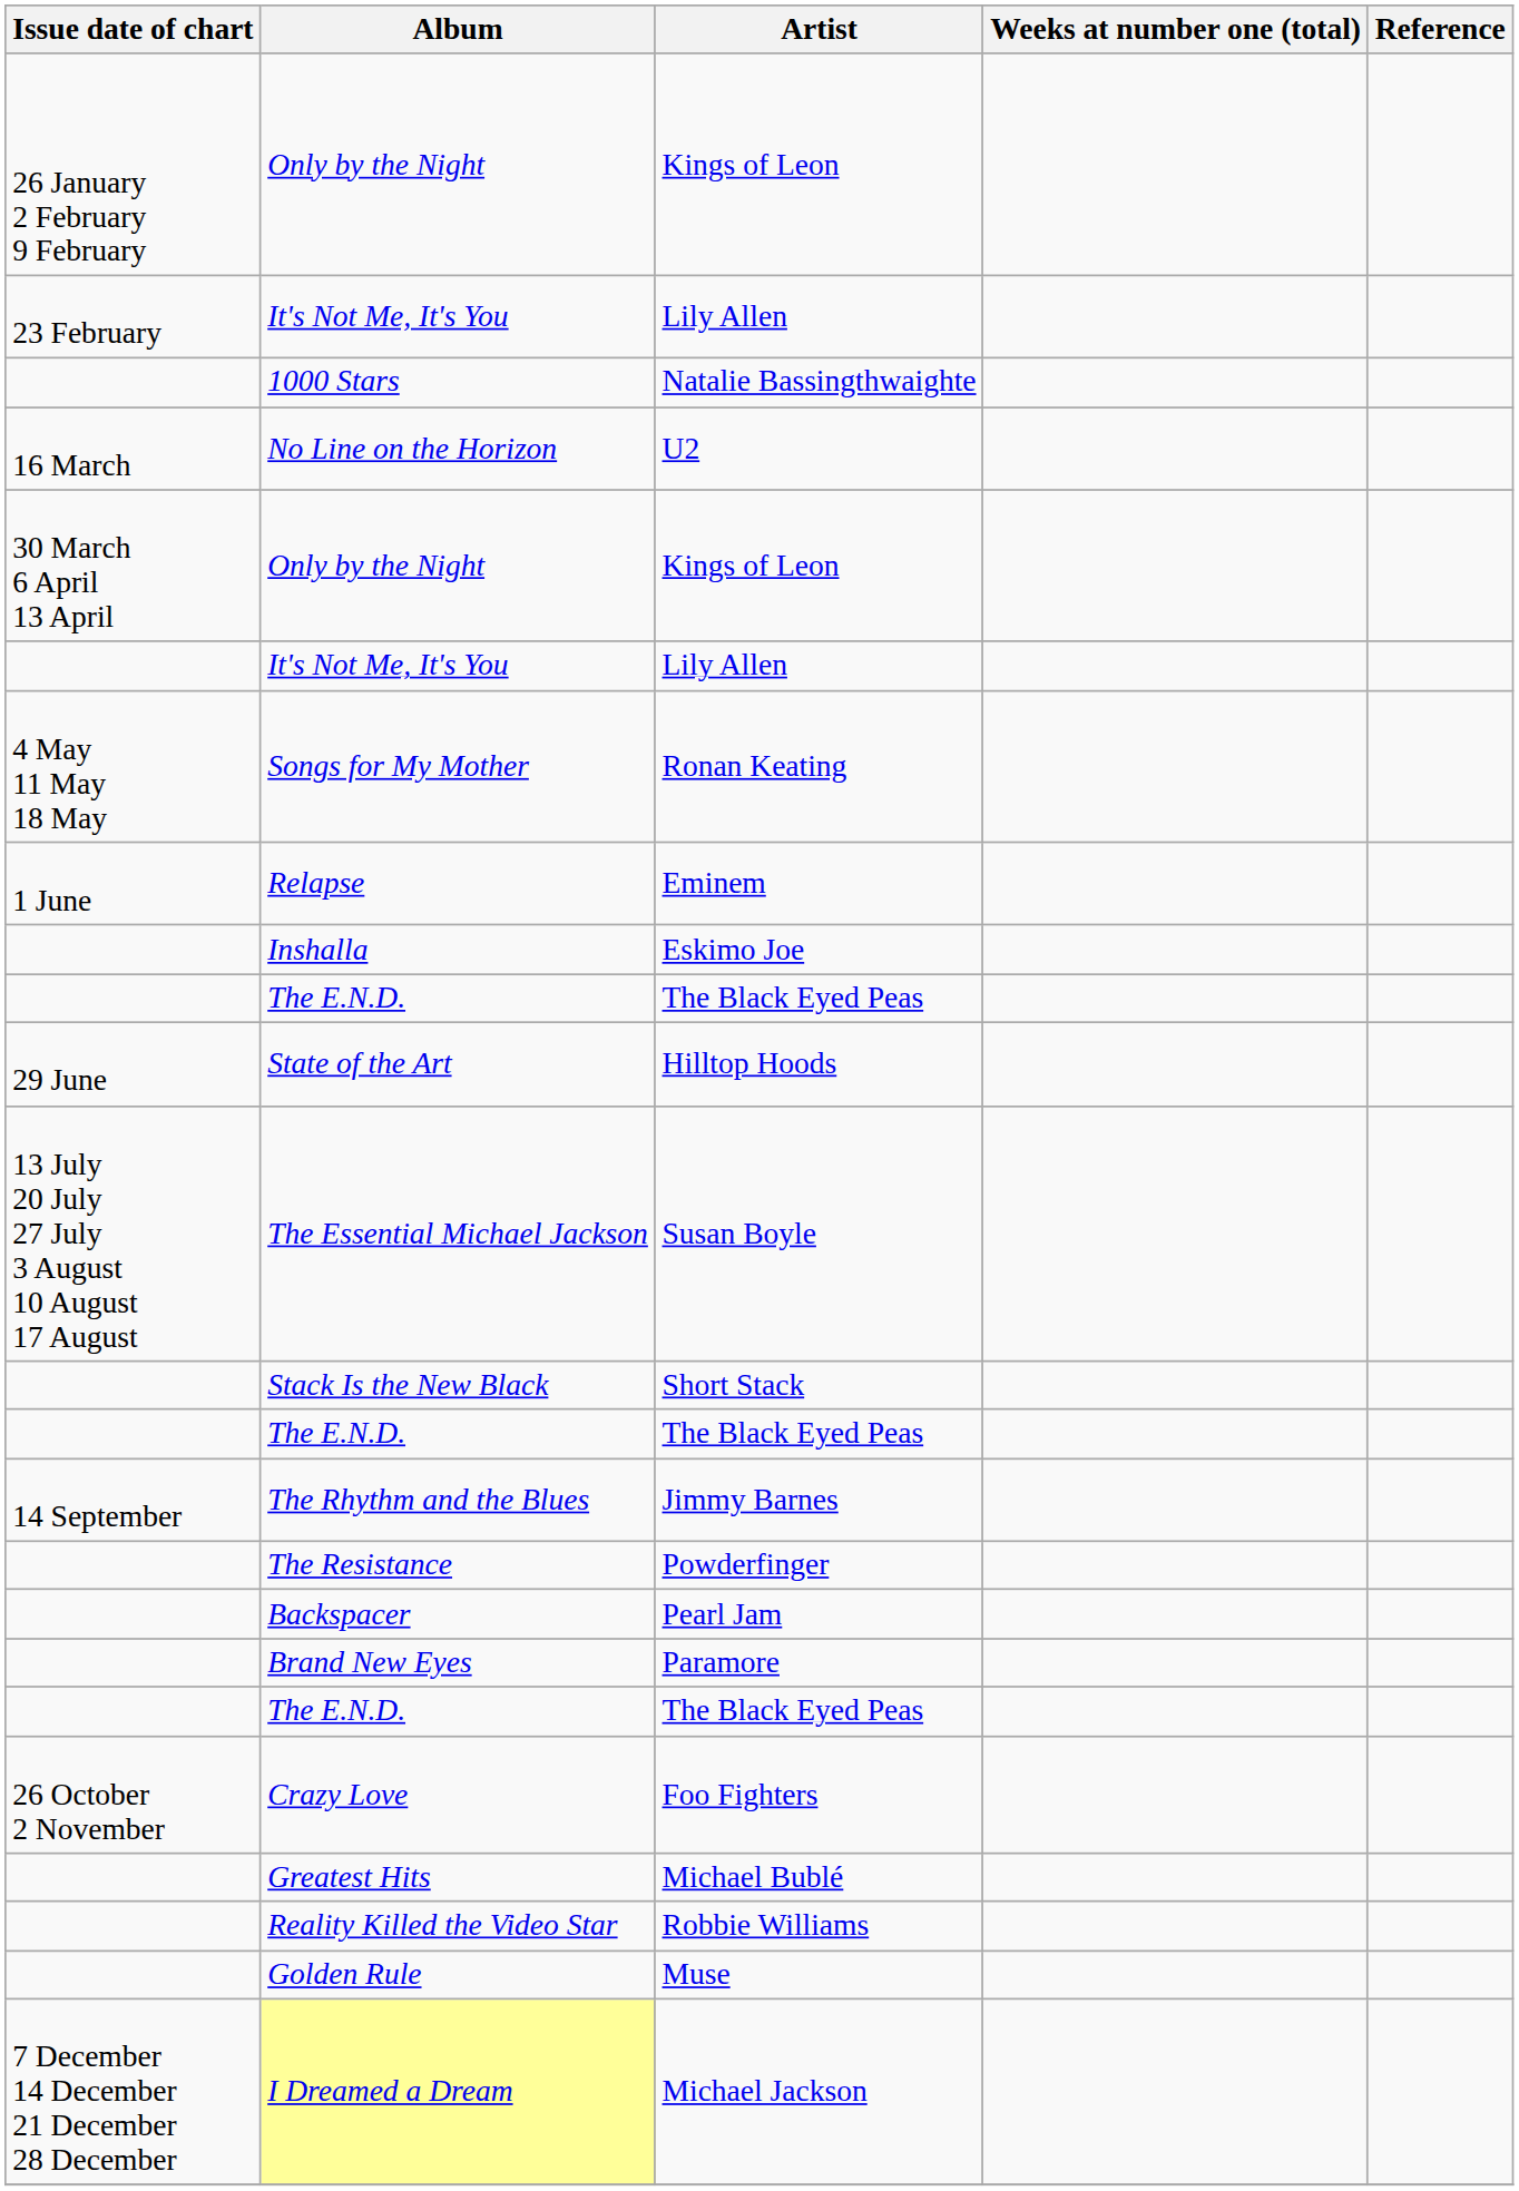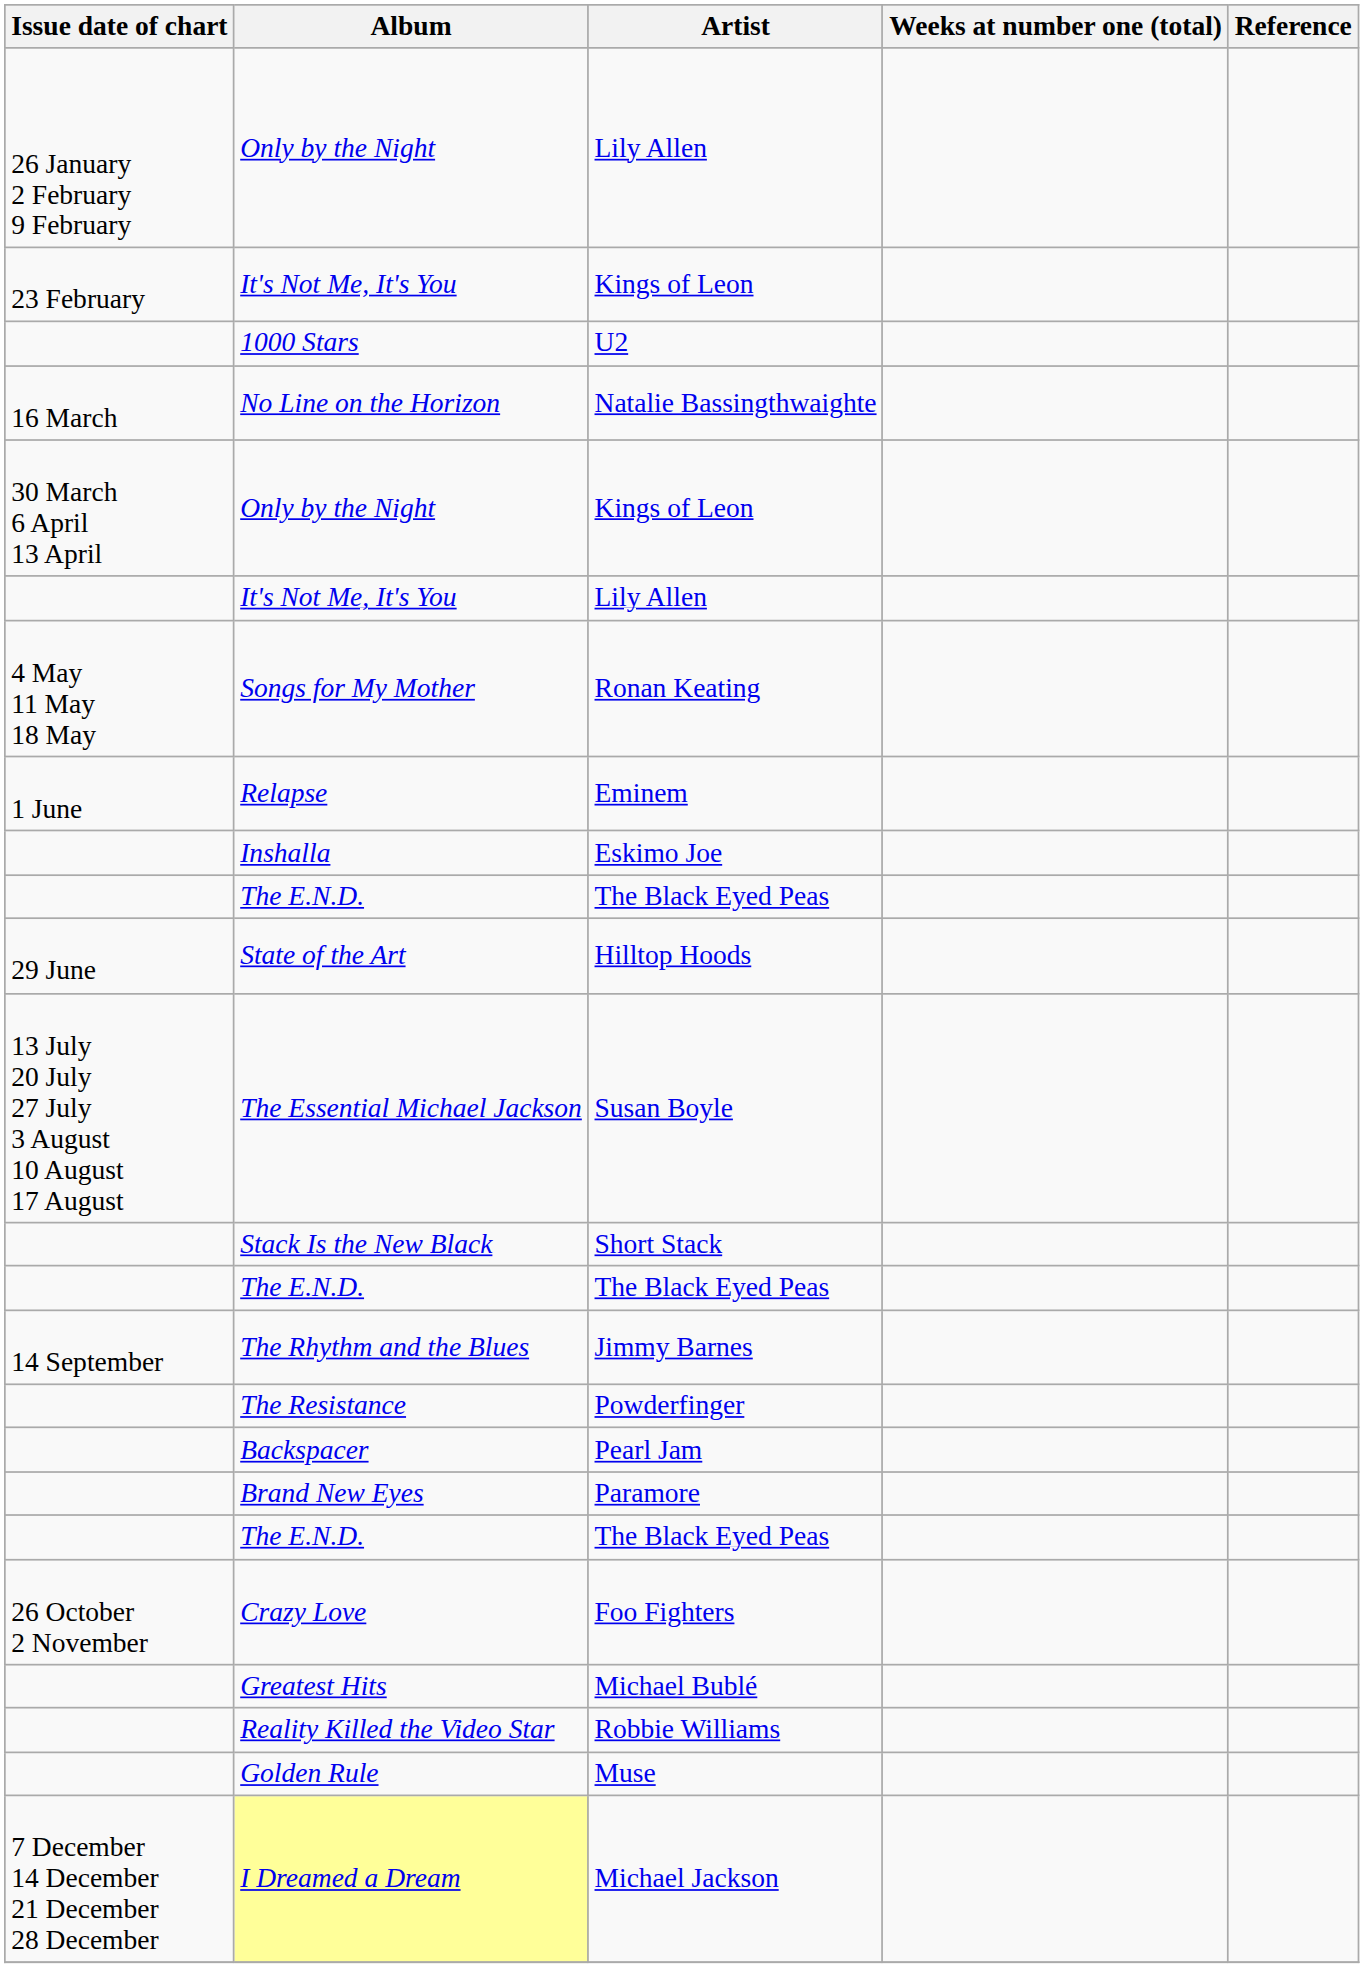26 January 2 February 9 February / Only by the Night | Artist: Kings of Leon -> Lily Allen
23 February / It's Not Me, It's You | Artist: Lily Allen -> Kings of Leon
1000 Stars | Artist: Natalie Bassingthwaighte -> U2
No Line on the Horizon | Artist: U2 -> Natalie Bassingthwaighte
